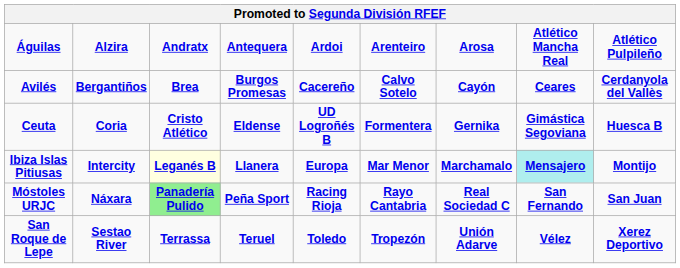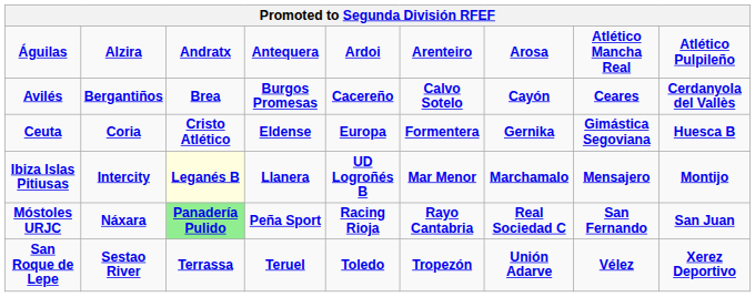Ceuta | column 5: UD Logroñés B -> Europa
Ibiza Islas Pitiusas | column 5: Europa -> UD Logroñés B
Ibiza Islas Pitiusas | column 8: paleturquoise background -> no background
